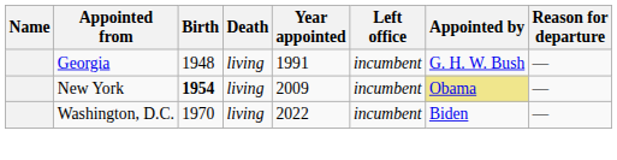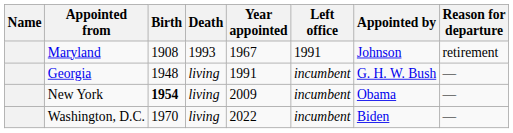+ row: Maryland | 1908 | 1993 | 1967 | 1991 | Johnson | retirement
New York | Appointed by: khaki background -> no background
